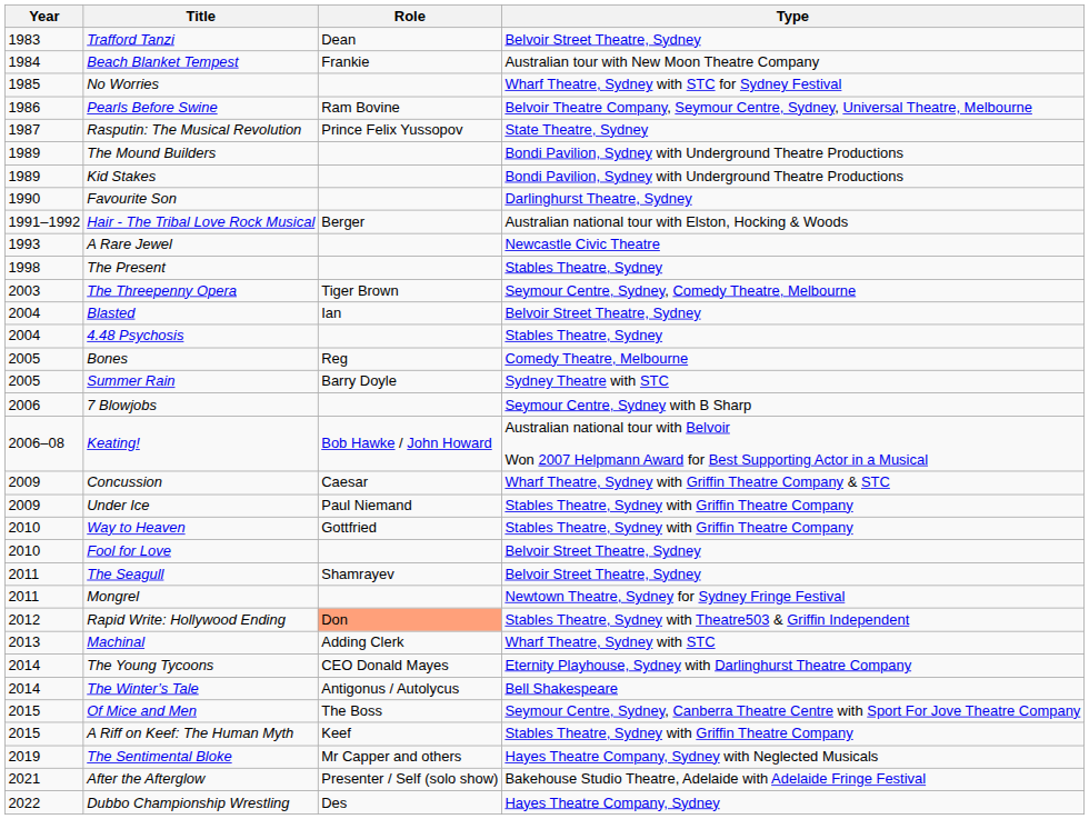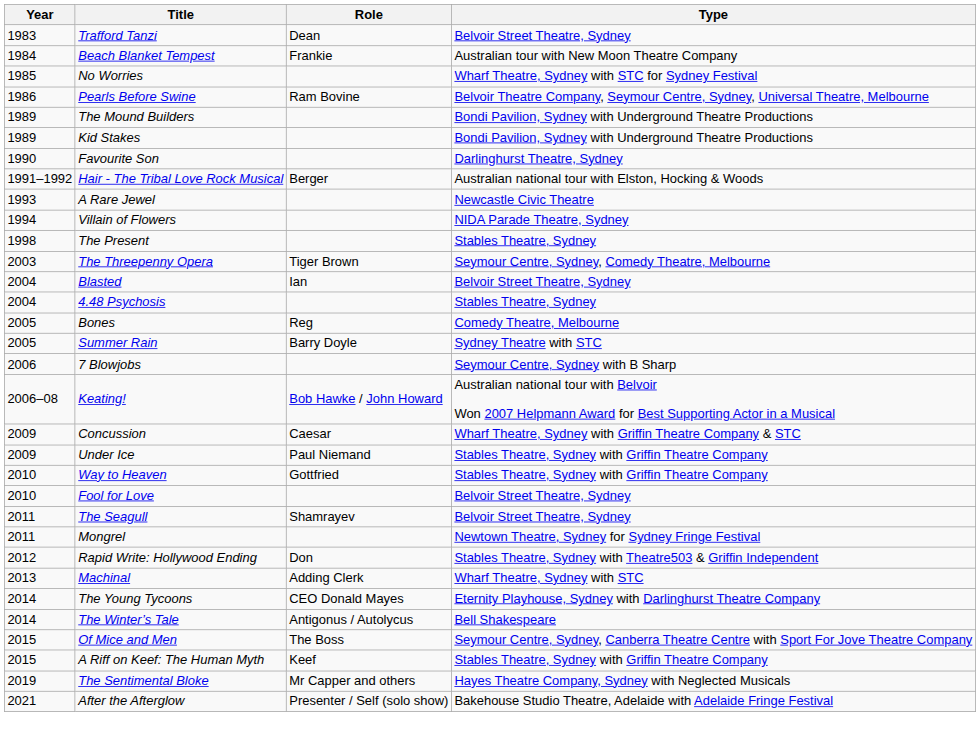- row: 1987 | Rasputin: The Musical Revolution | Prince Felix Yussopov | State Theatre, Sydney
+ row: 1994 | Villain of Flowers | NIDA Parade Theatre, Sydney
Rapid Write: Hollywood Ending | Role: lightsalmon background -> no background
- row: 2022 | Dubbo Championship Wrestling | Des | Hayes Theatre Company, Sydney
